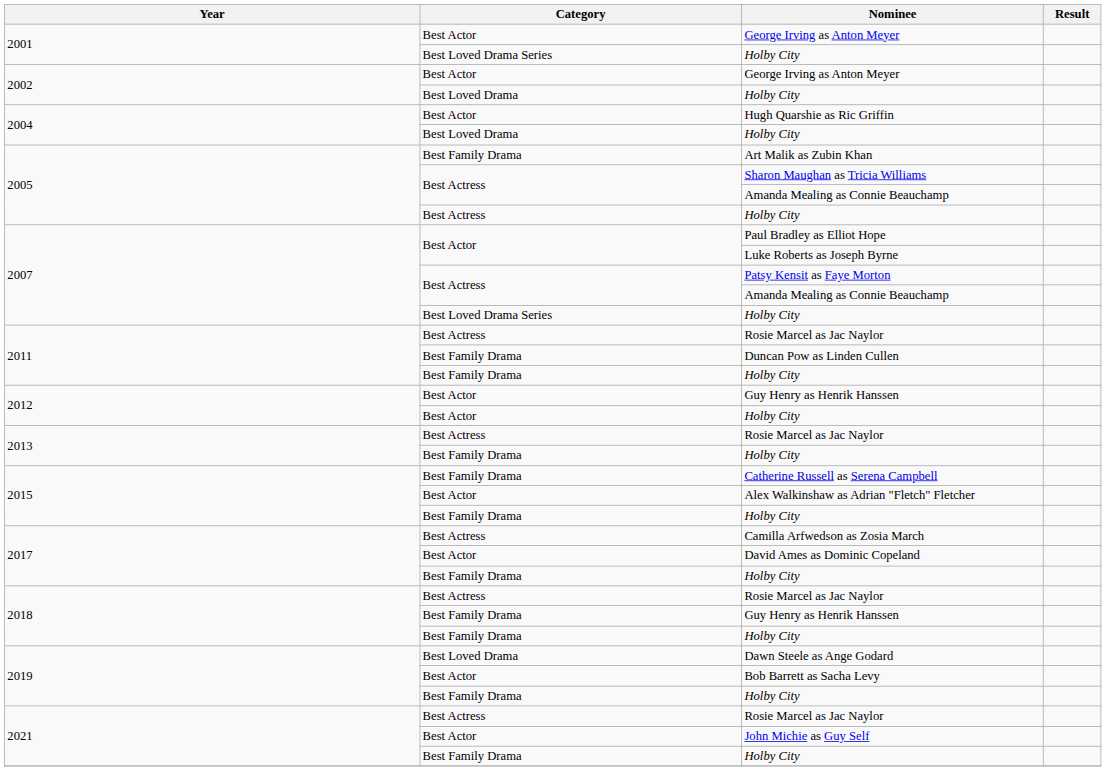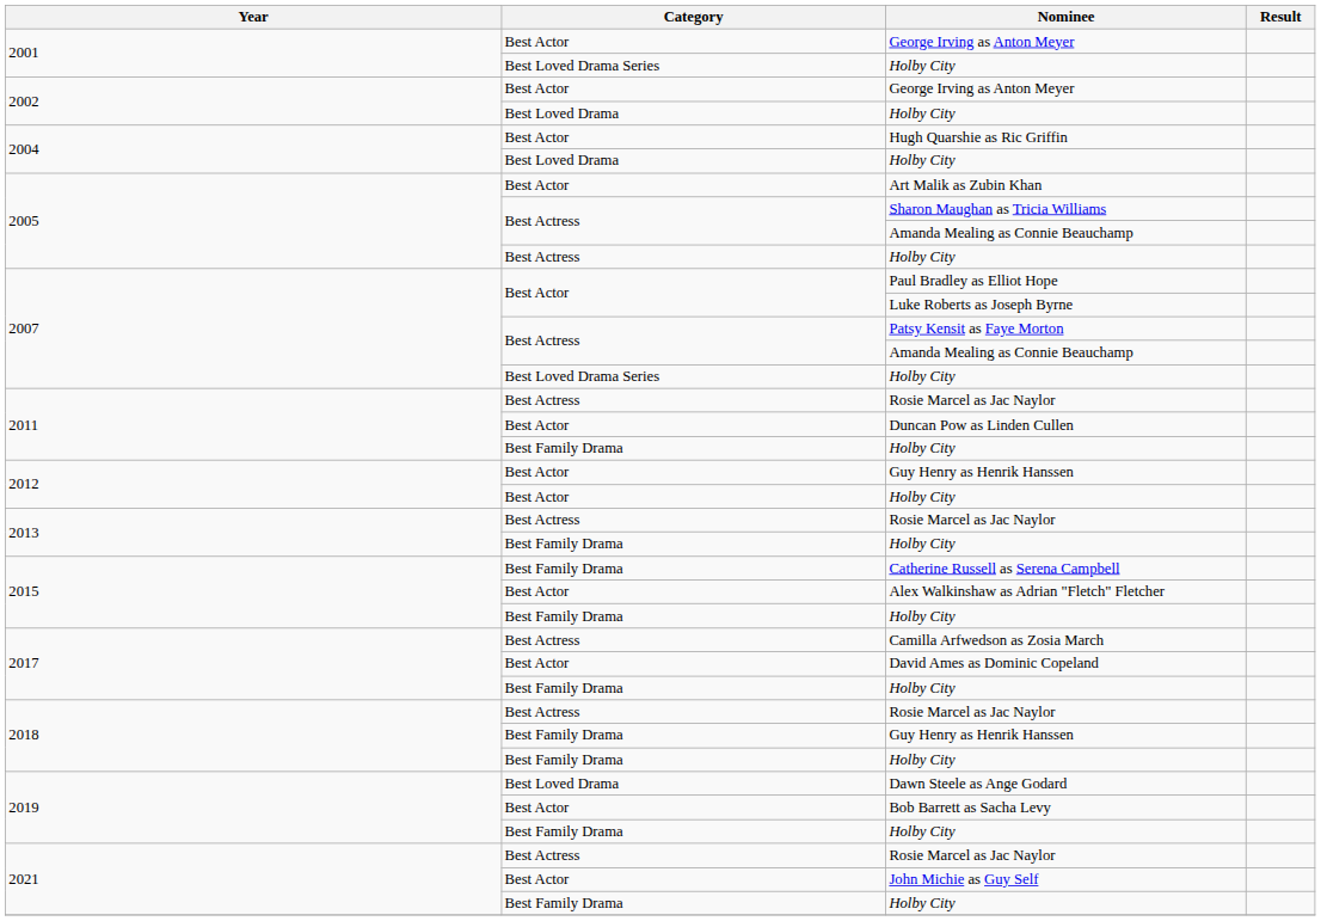Art Malik as Zubin Khan | Category: Best Family Drama -> Best Actor
Duncan Pow as Linden Cullen | Category: Best Family Drama -> Best Actor
